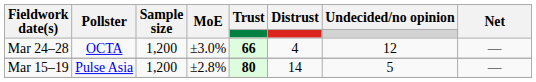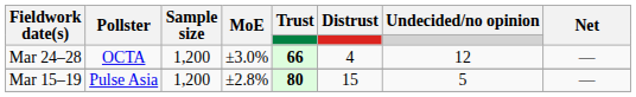Mar 15–19 | Distrust: 14 -> 15
